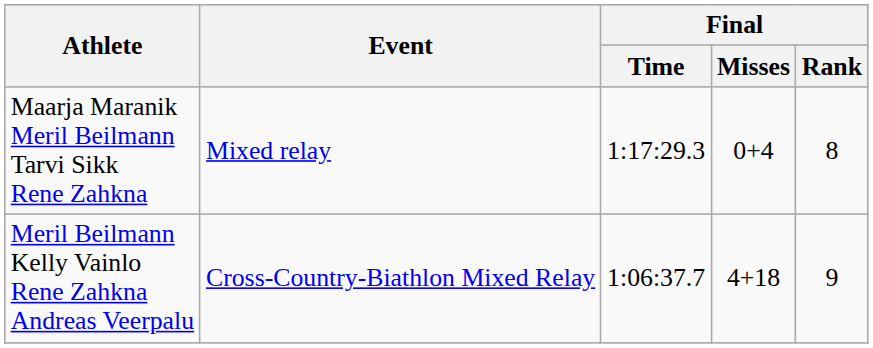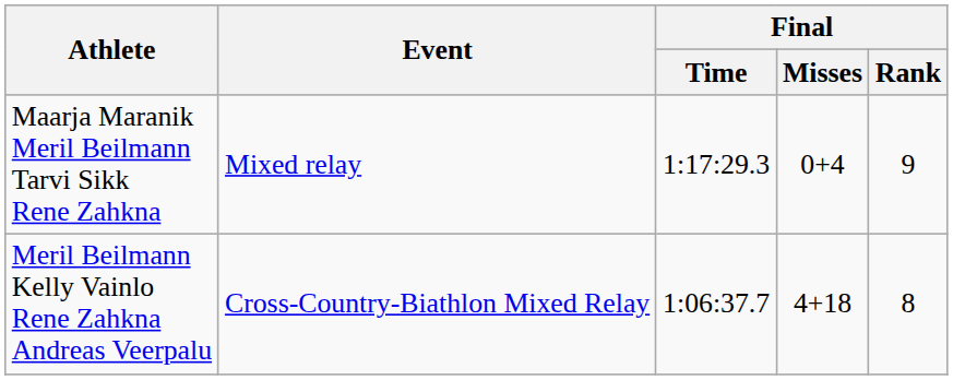Maarja Maranik Meril Beilmann Tarvi Sikk Rene Zahkna | Final / Rank: 8 -> 9
Meril Beilmann Kelly Vainlo Rene Zahkna Andreas Veerpalu | Final / Rank: 9 -> 8
